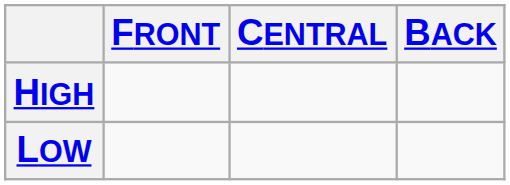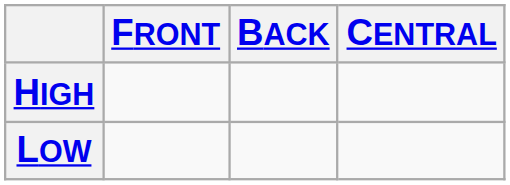columns swapped: CENTRAL <-> BACK
